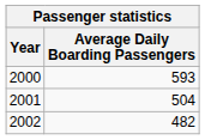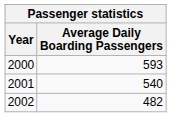2001 | Average Daily Boarding Passengers: 504 -> 540
